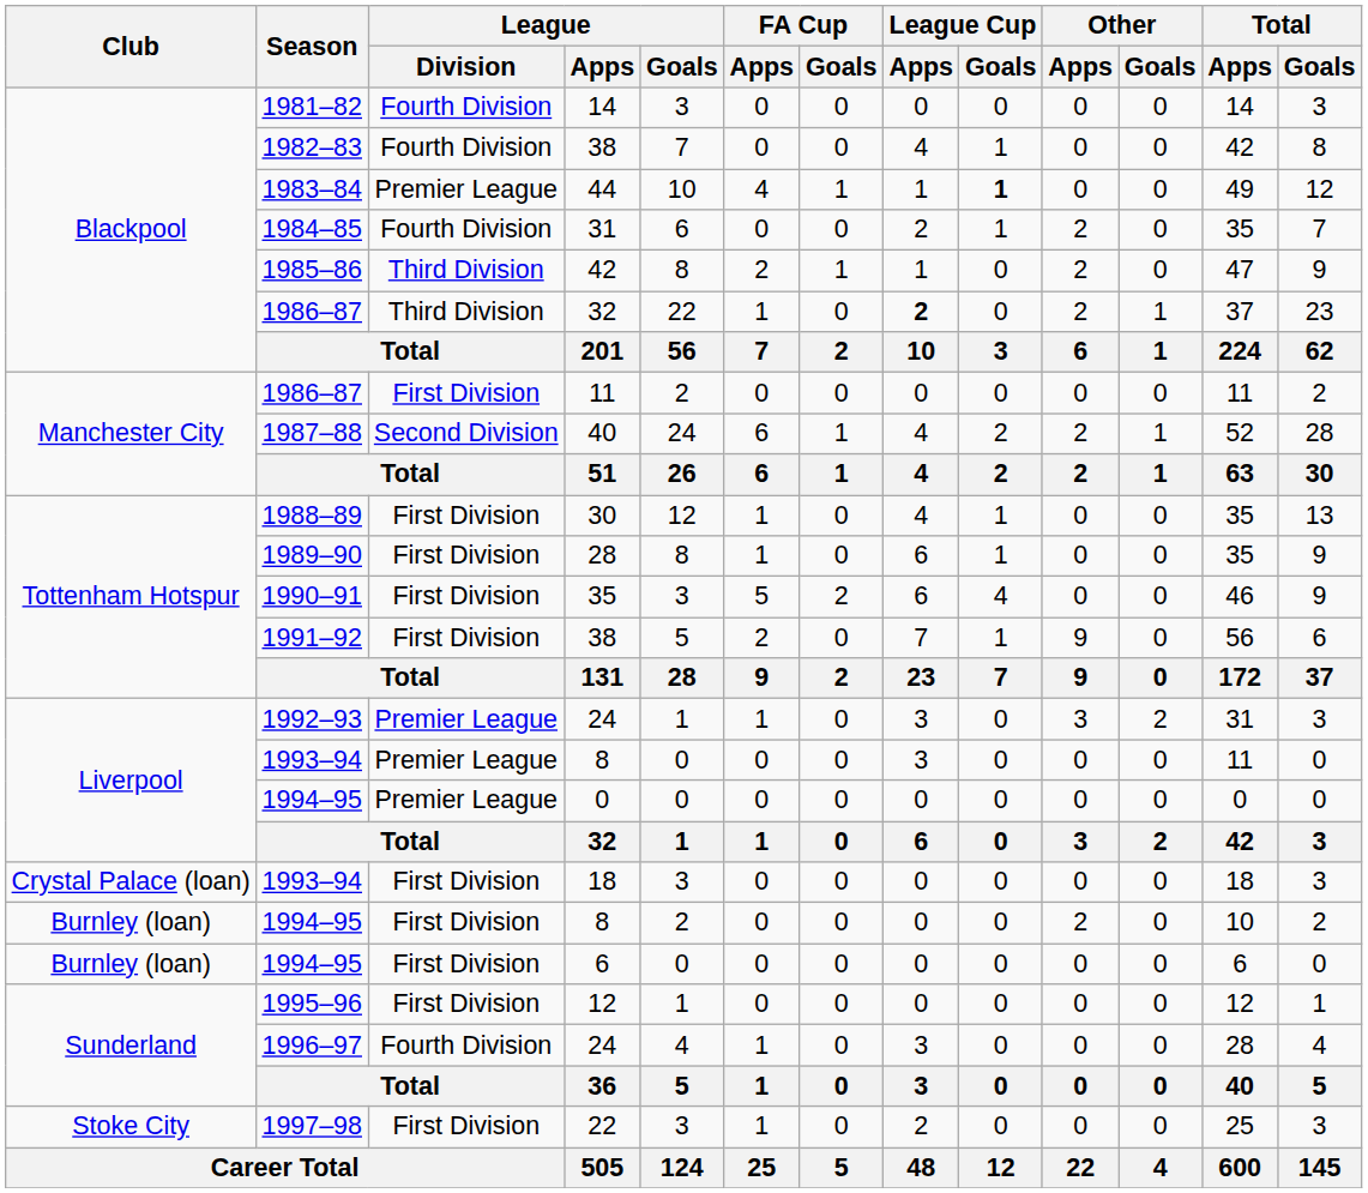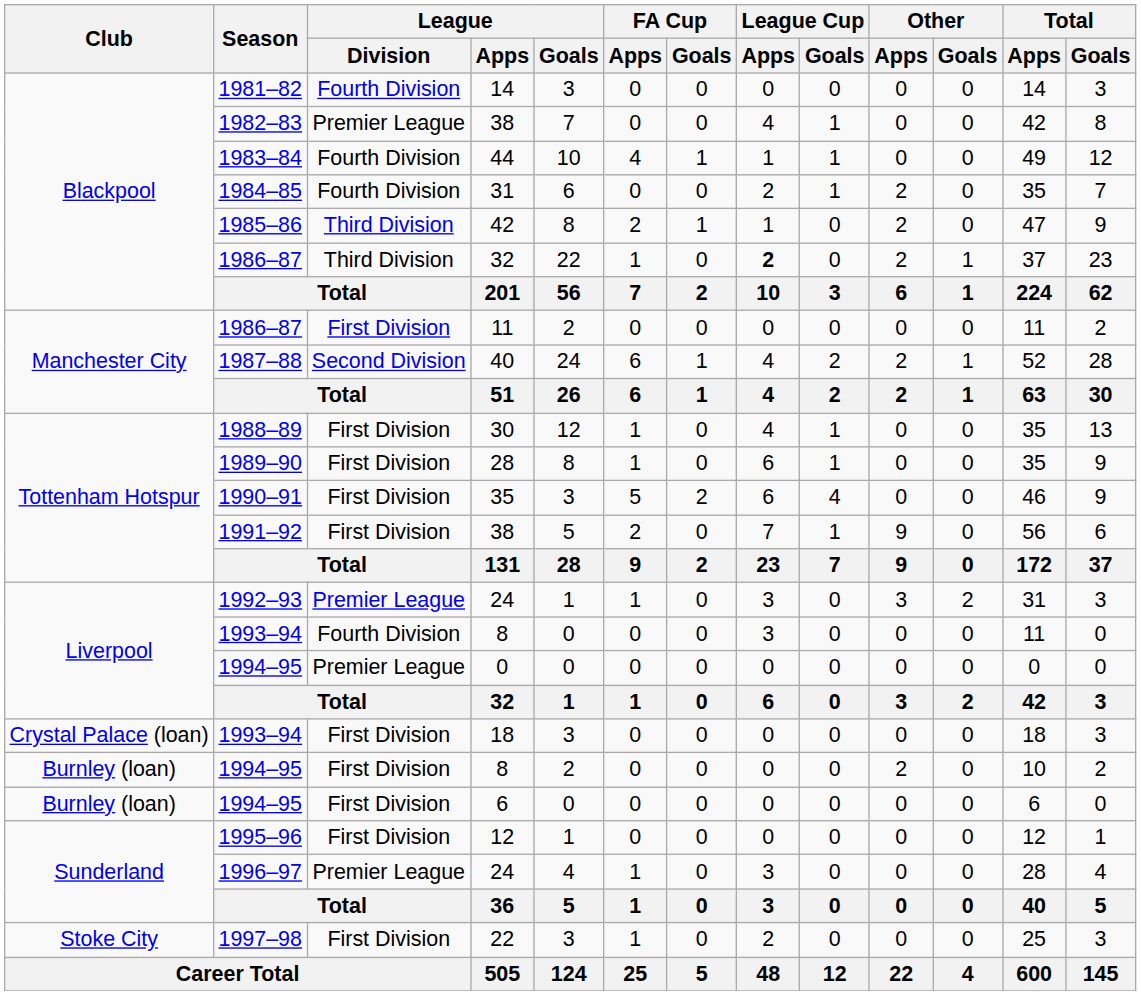1982–83 / 38 | League / Division: Fourth Division -> Premier League
44 | League / Division: Premier League -> Fourth Division
44 | League Cup / Goals: bold -> normal
1993–94 / 8 | League / Division: Premier League -> Fourth Division
1996–97 / 24 | League / Division: Fourth Division -> Premier League
